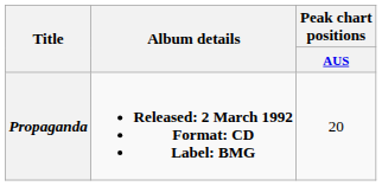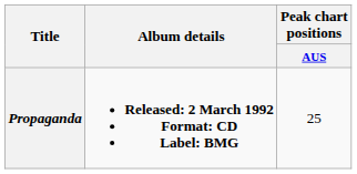Propaganda | Peak chart positions / AUS: 20 -> 25
